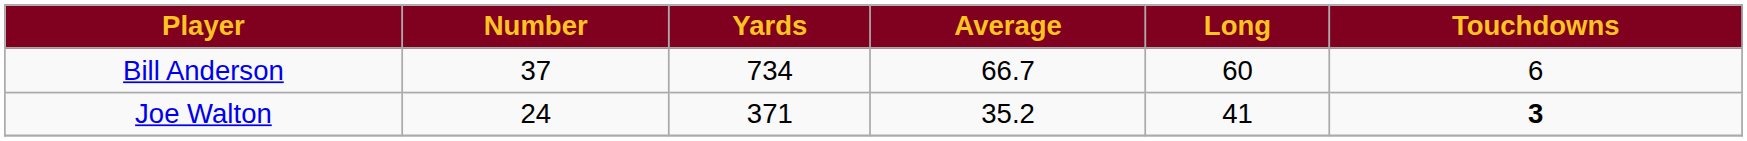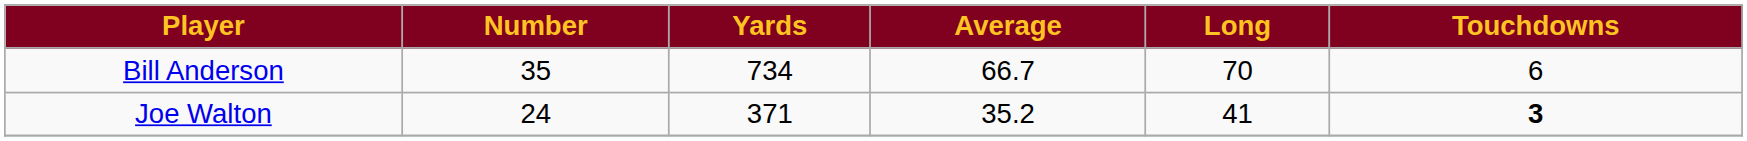Bill Anderson | Number: 37 -> 35
Bill Anderson | Long: 60 -> 70
